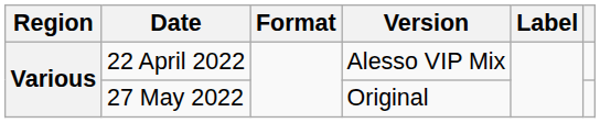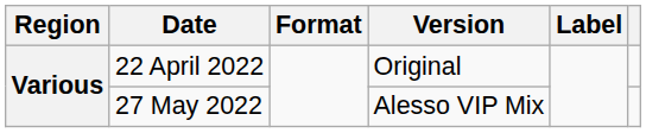22 April 2022 | Version: Alesso VIP Mix -> Original
27 May 2022 | Version: Original -> Alesso VIP Mix
